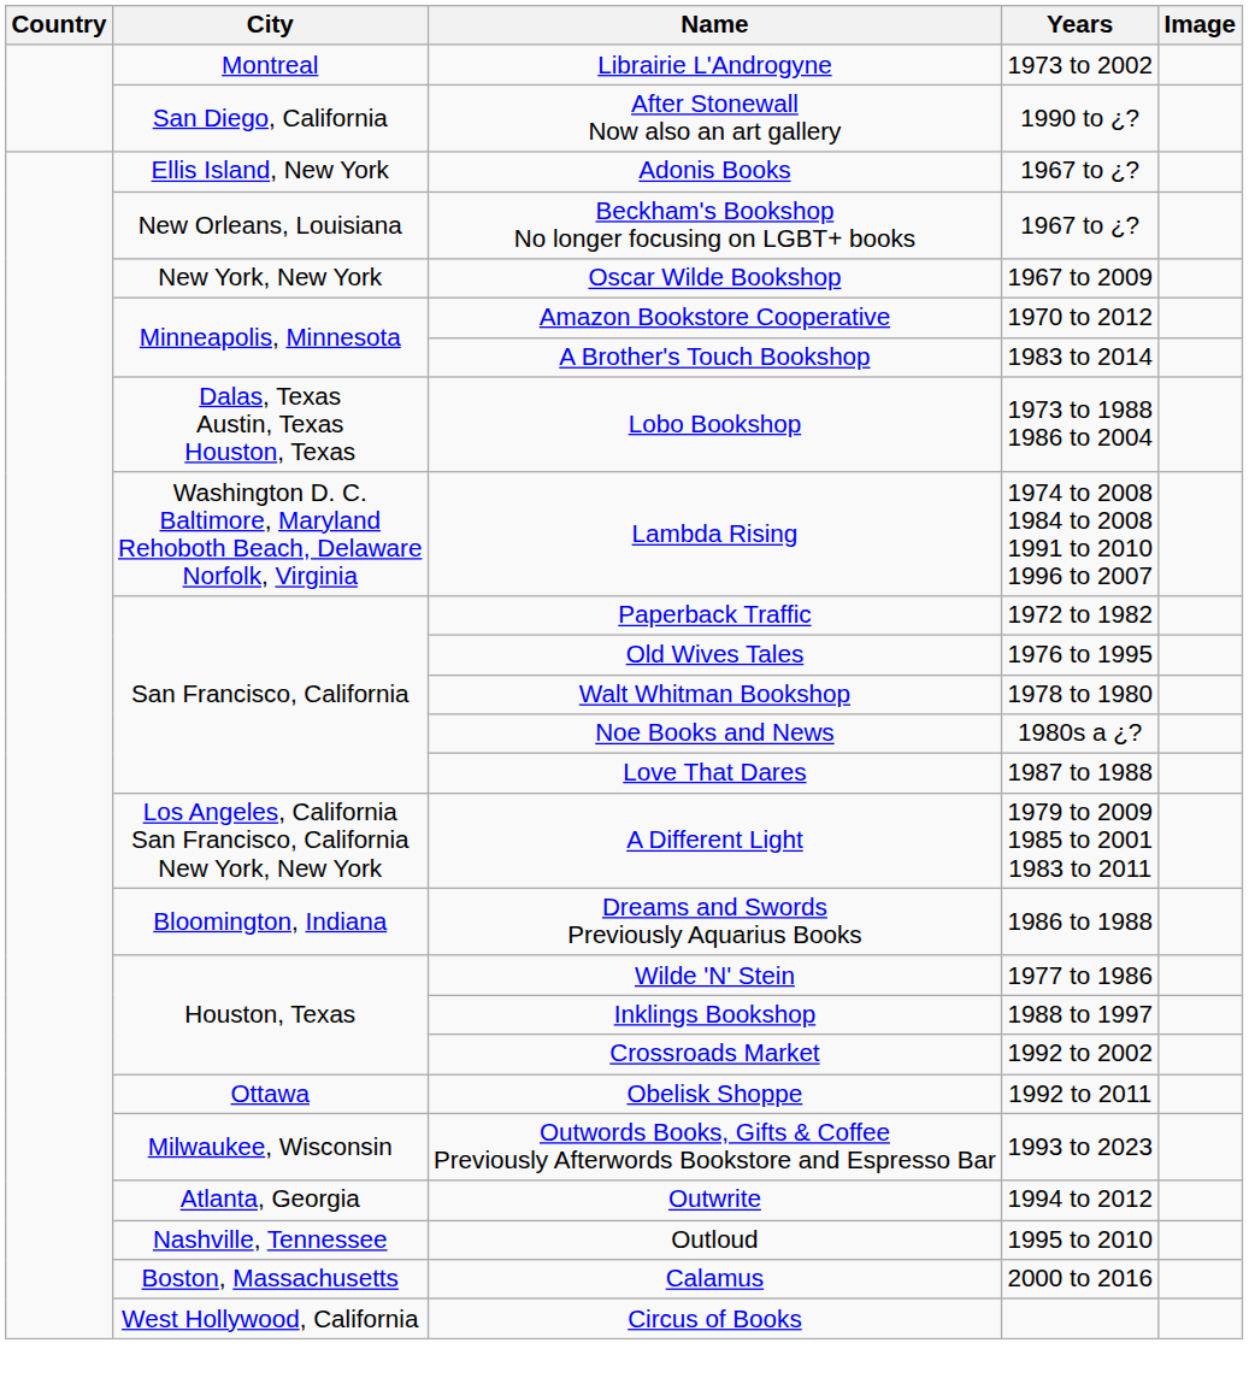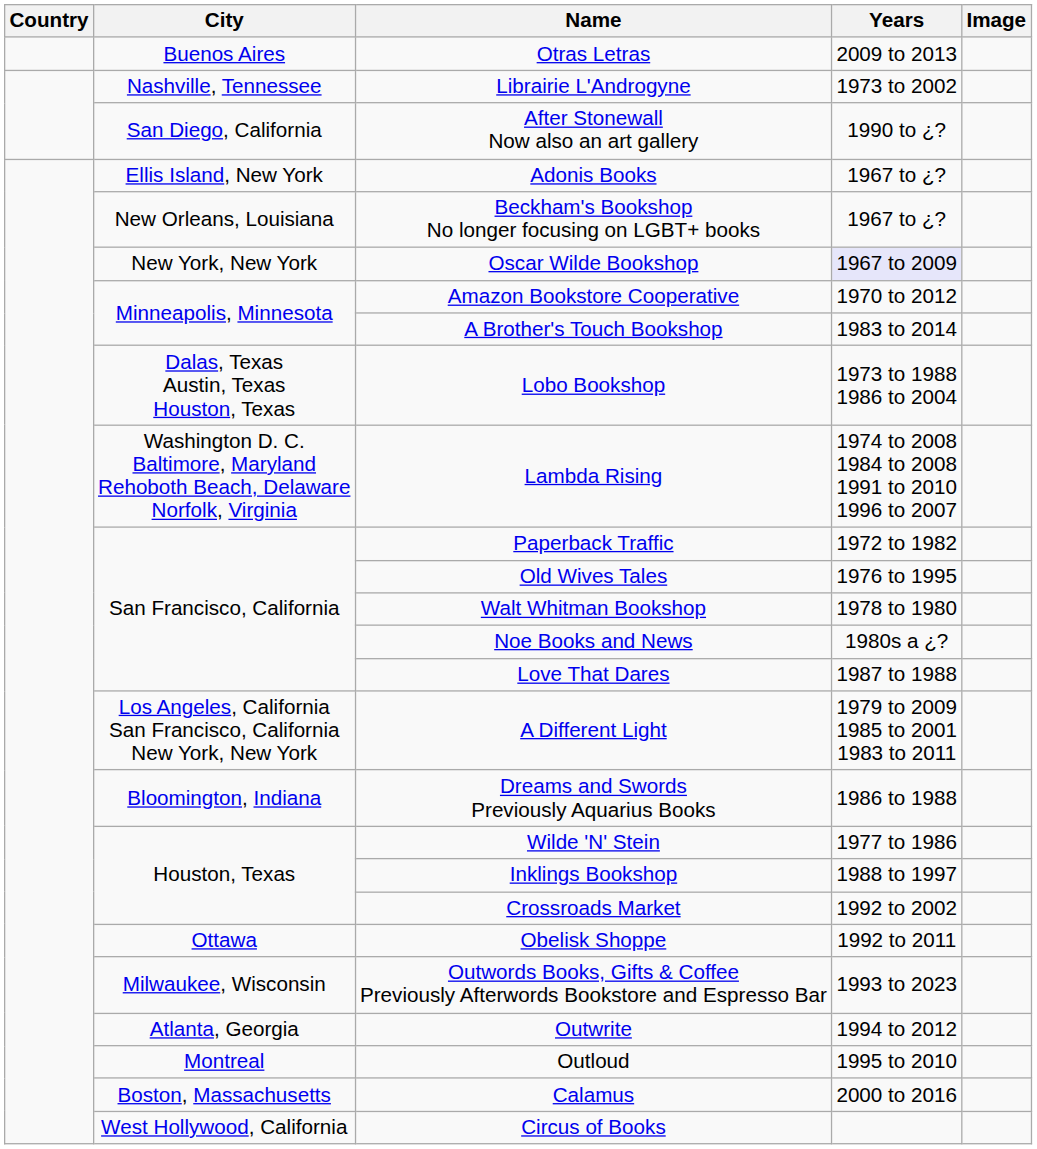+ row: Buenos Aires | Otras Letras | 2009 to 2013
Librairie L'Androgyne | City: Montreal -> Nashville, Tennessee
Oscar Wilde Bookshop | Years: no background -> lavender background
Outloud | City: Nashville, Tennessee -> Montreal
